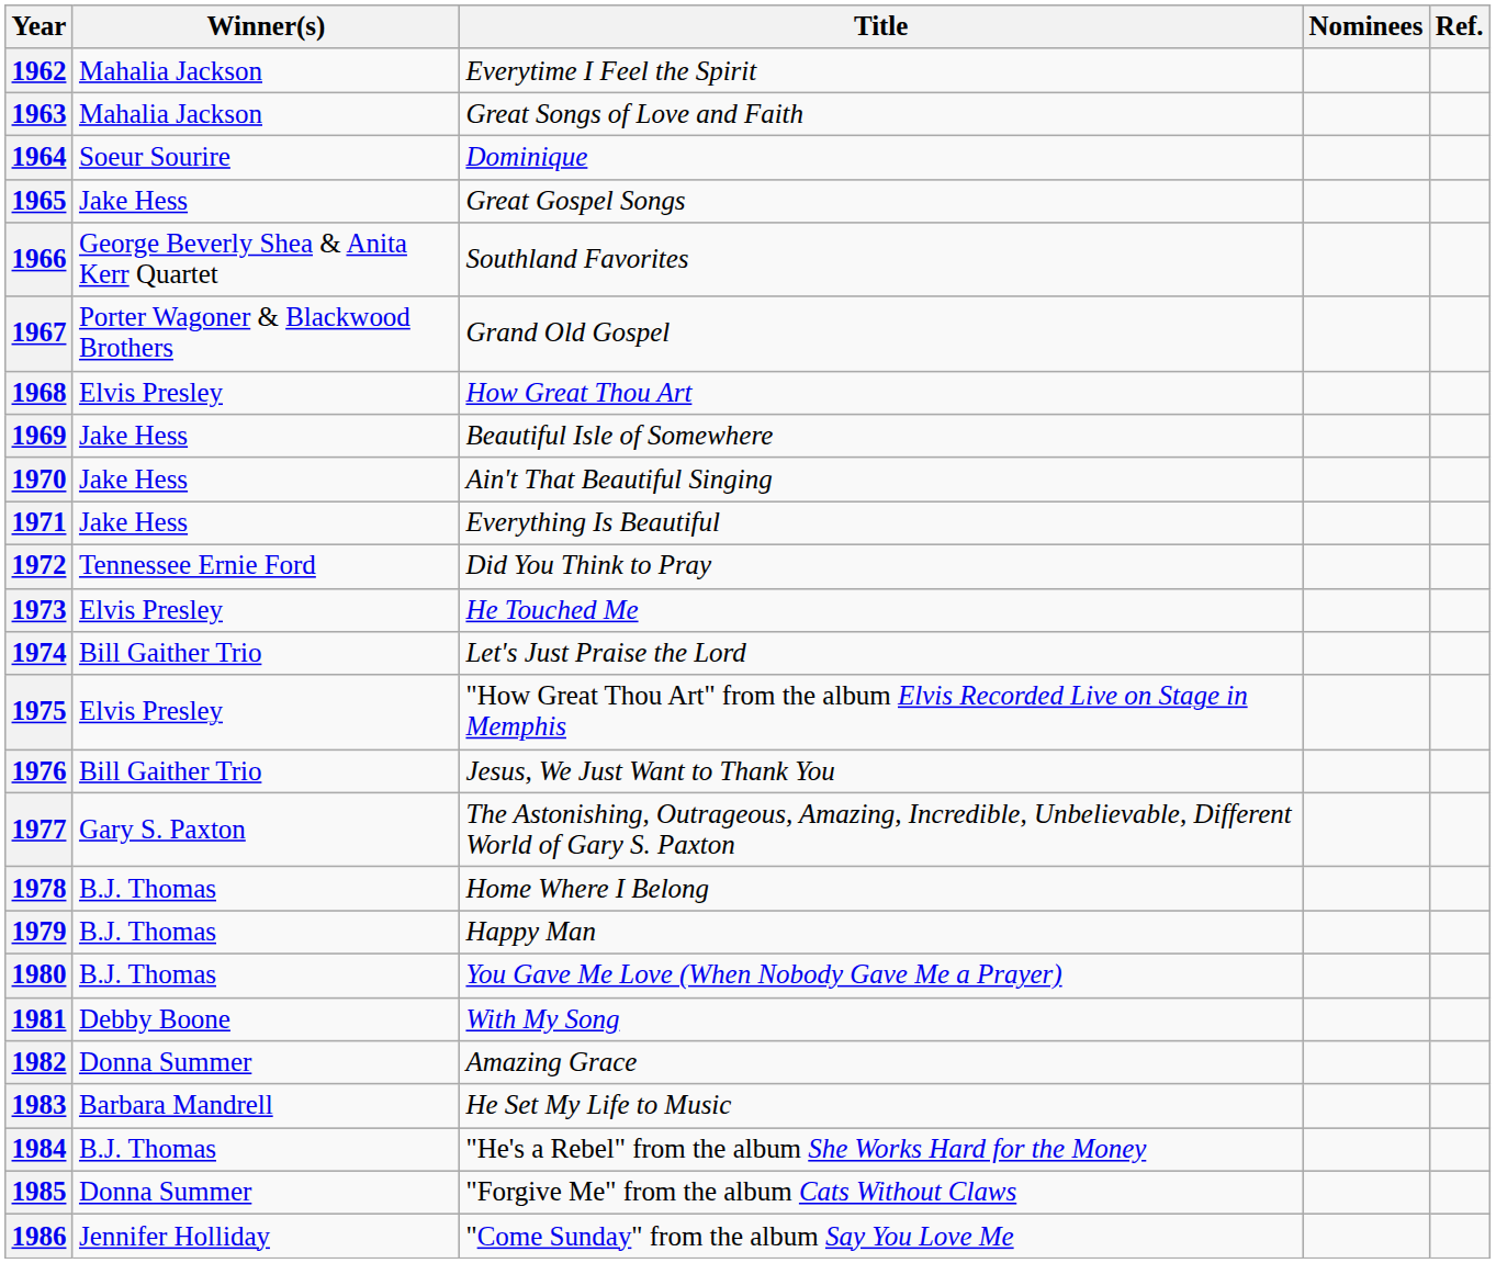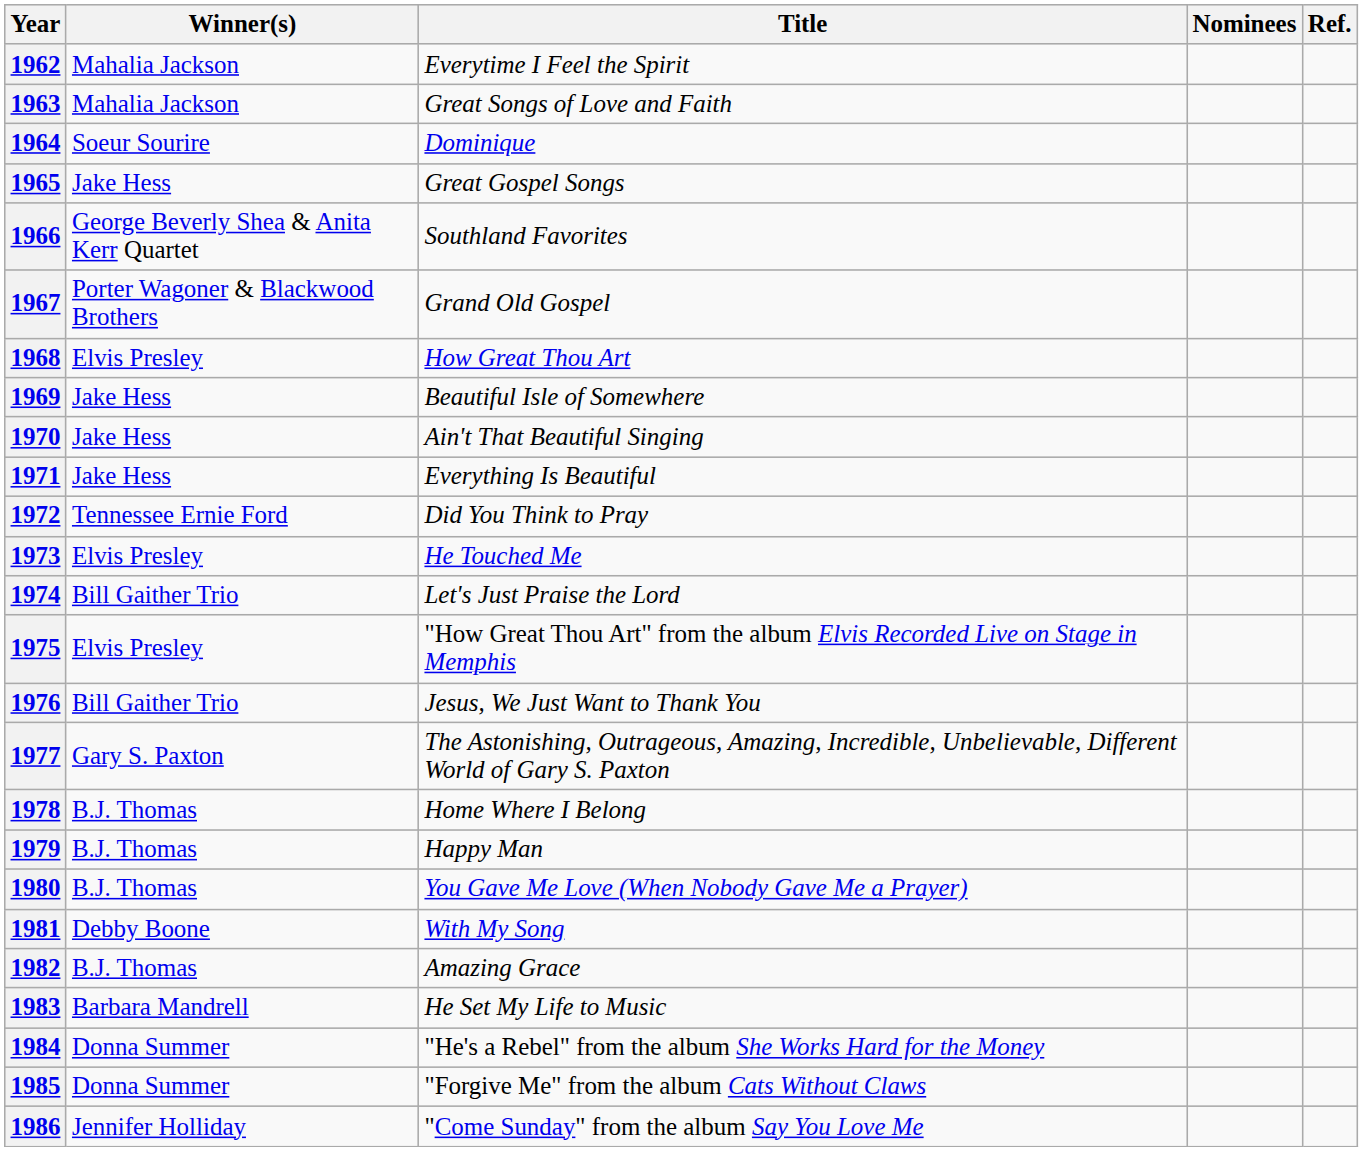1982 | Winner(s): Donna Summer -> B.J. Thomas
1984 | Winner(s): B.J. Thomas -> Donna Summer
